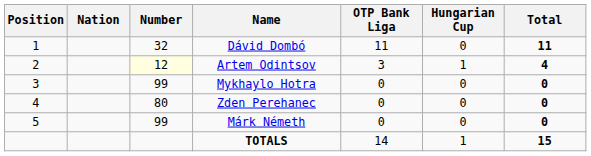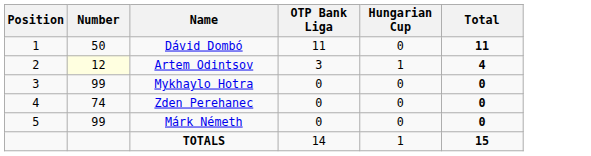- column: Nation
Dávid Dombó | Number: 32 -> 50
Zden Perehanec | Number: 80 -> 74
